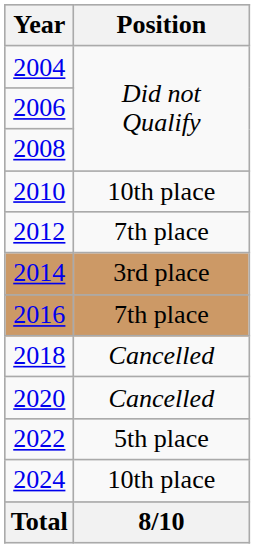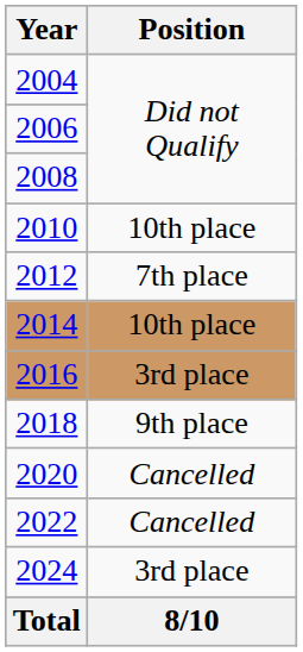2014 | Position: 3rd place -> 10th place
2016 | Position: 7th place -> 3rd place
2018 | Position: Cancelled -> 9th place
2022 | Position: 5th place -> Cancelled
2024 | Position: 10th place -> 3rd place
